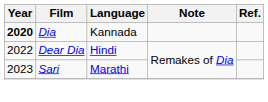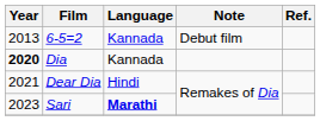+ row: 2013 | 6-5=2 | Kannada | Debut film
Dear Dia | Year: 2022 -> 2021
Sari | Language: normal -> bold
